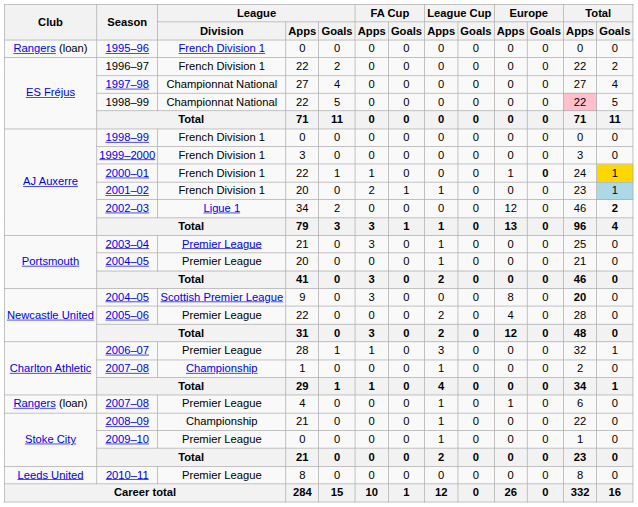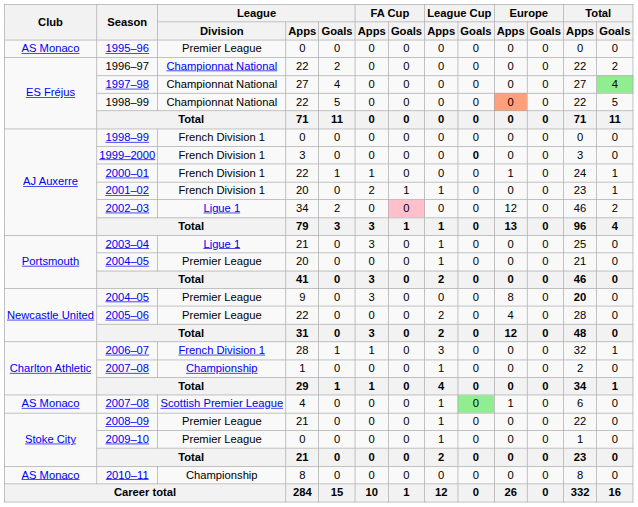1995–96 | Club: Rangers (loan) -> AS Monaco
1995–96 | League / Division: French Division 1 -> Premier League
1996–97 | League / Division: French Division 1 -> Championnat National
1997–98 | Total / Goals: no background -> lightgreen background
1998–99 / 22 | Europe / Apps: no background -> lightsalmon background
1998–99 / 22 | Total / Apps: pink background -> no background
1999–2000 | League Cup / Goals: normal -> bold
2000–01 | Europe / Goals: bold -> normal
2000–01 | Total / Goals: gold background -> no background
2001–02 | Total / Goals: lightblue background -> no background
2002–03 | FA Cup / Goals: no background -> pink background
2002–03 | Total / Goals: bold -> normal
2003–04 | League / Division: Premier League -> Ligue 1
2004–05 / 9 | League / Division: Scottish Premier League -> Premier League
2006–07 | League / Division: Premier League -> French Division 1
2007–08 / 4 | Club: Rangers (loan) -> AS Monaco
2007–08 / 4 | League / Division: Premier League -> Scottish Premier League
2007–08 / 4 | League Cup / Goals: no background -> lightgreen background
2008–09 | League / Division: Championship -> Premier League
2010–11 | Club: Leeds United -> AS Monaco
2010–11 | League / Division: Premier League -> Championship
